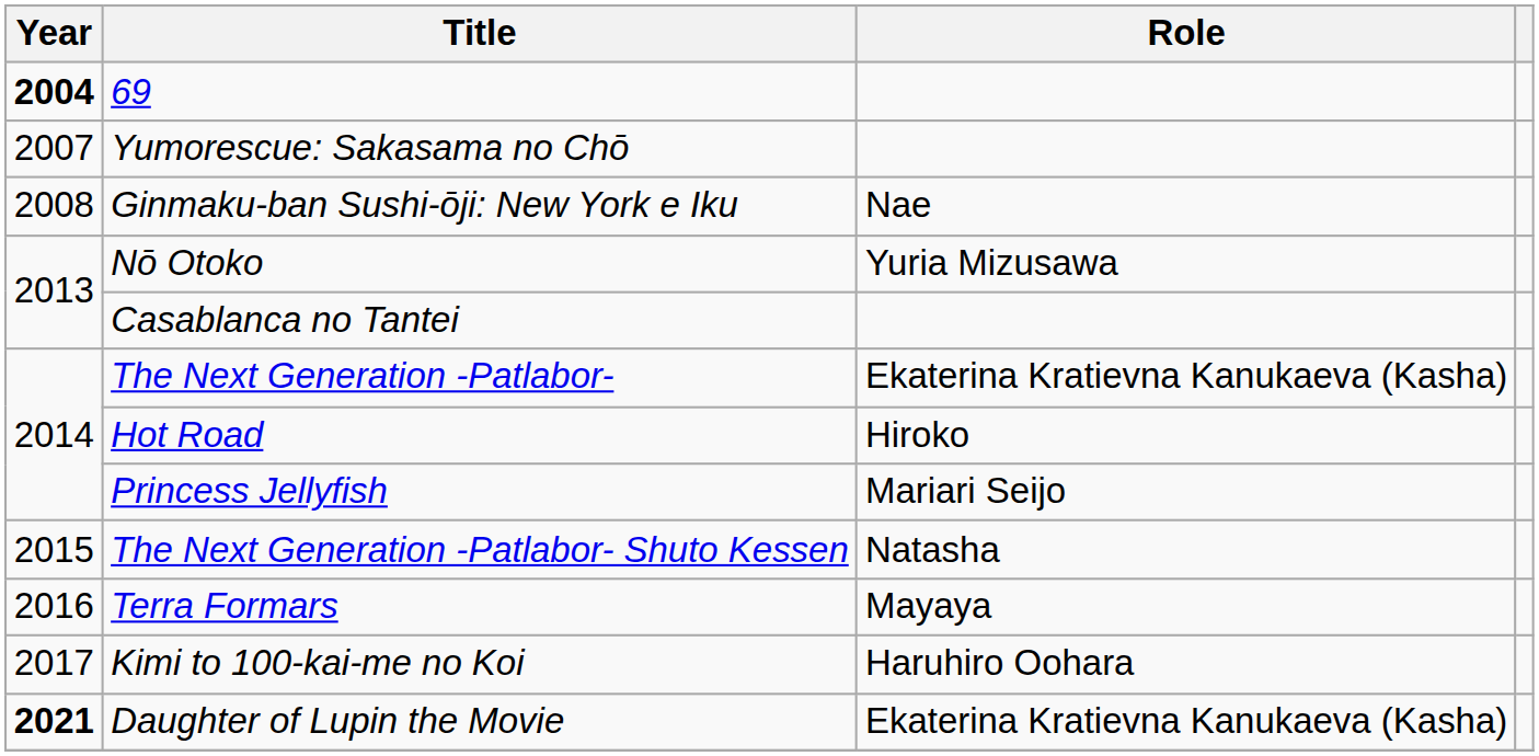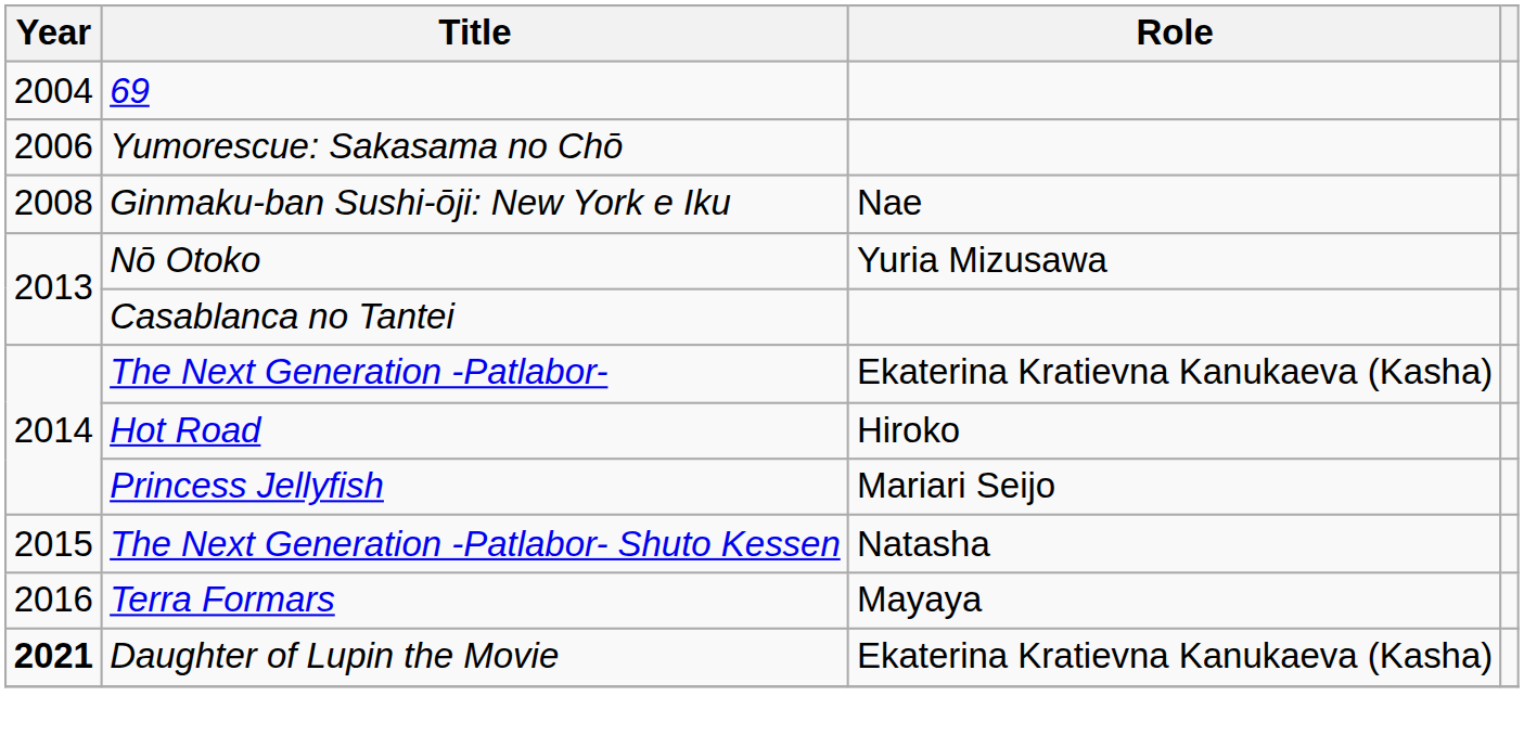69 | Year: bold -> normal
Yumorescue: Sakasama no Chō | Year: 2007 -> 2006
- row: 2017 | Kimi to 100-kai-me no Koi | Haruhiro Oohara
